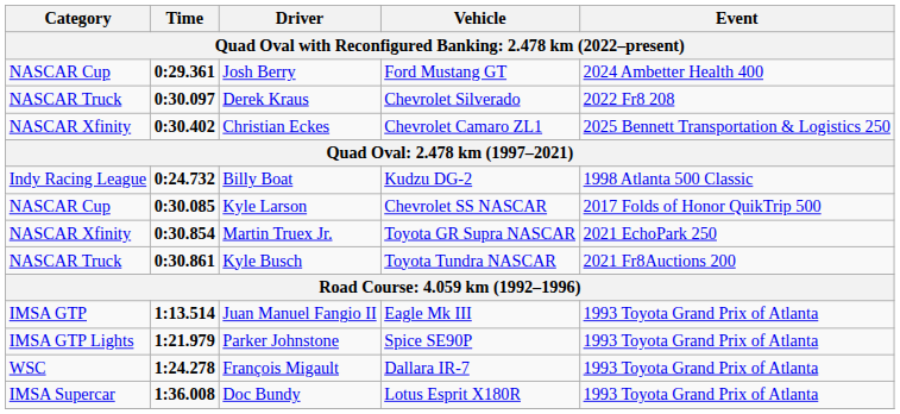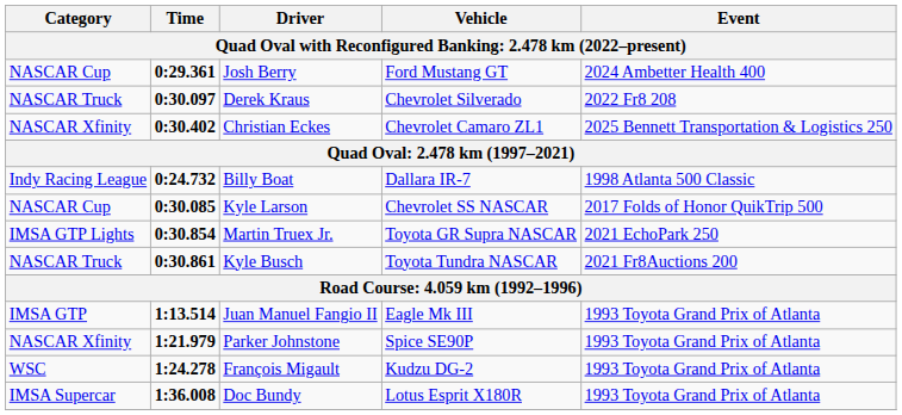Billy Boat | Vehicle: Kudzu DG-2 -> Dallara IR-7
Martin Truex Jr. | Category: NASCAR Xfinity -> IMSA GTP Lights
Parker Johnstone | Category: IMSA GTP Lights -> NASCAR Xfinity
François Migault | Vehicle: Dallara IR-7 -> Kudzu DG-2
